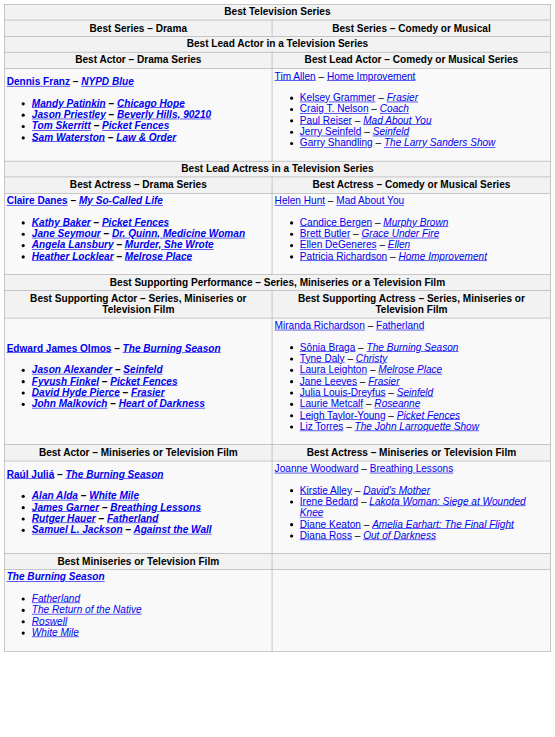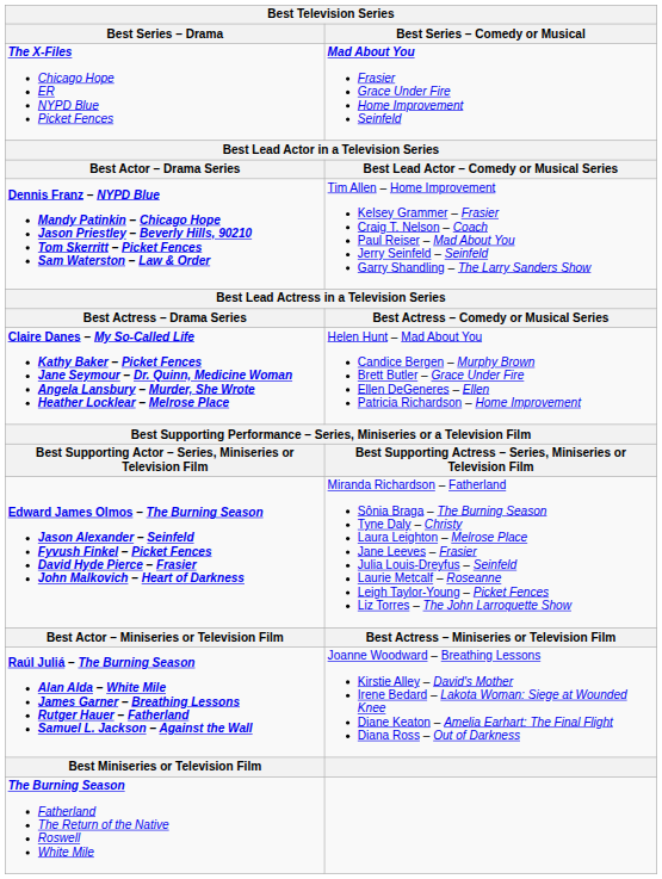+ row: The X-Files Chicago Hope ER NYPD Blue Picket Fences | Mad About You Frasier Grace Under Fire Home Improvement Seinfeld
